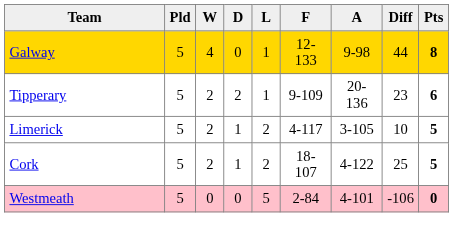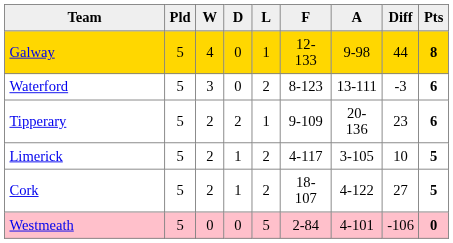+ row: Waterford | 5 | 3 | 0 | 2 | 8-123 | 13-111 | -3 | 6
Cork | Diff: 25 -> 27
